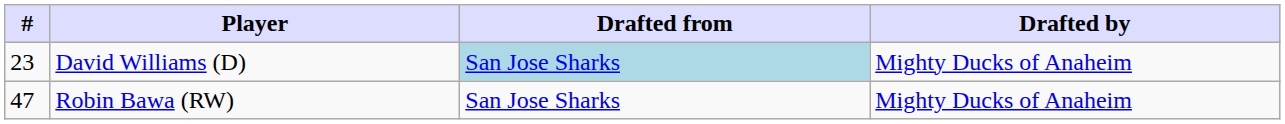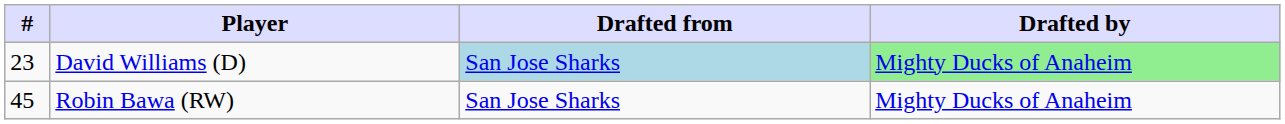David Williams (D) | Drafted by: no background -> lightgreen background
Robin Bawa (RW) | #: 47 -> 45
